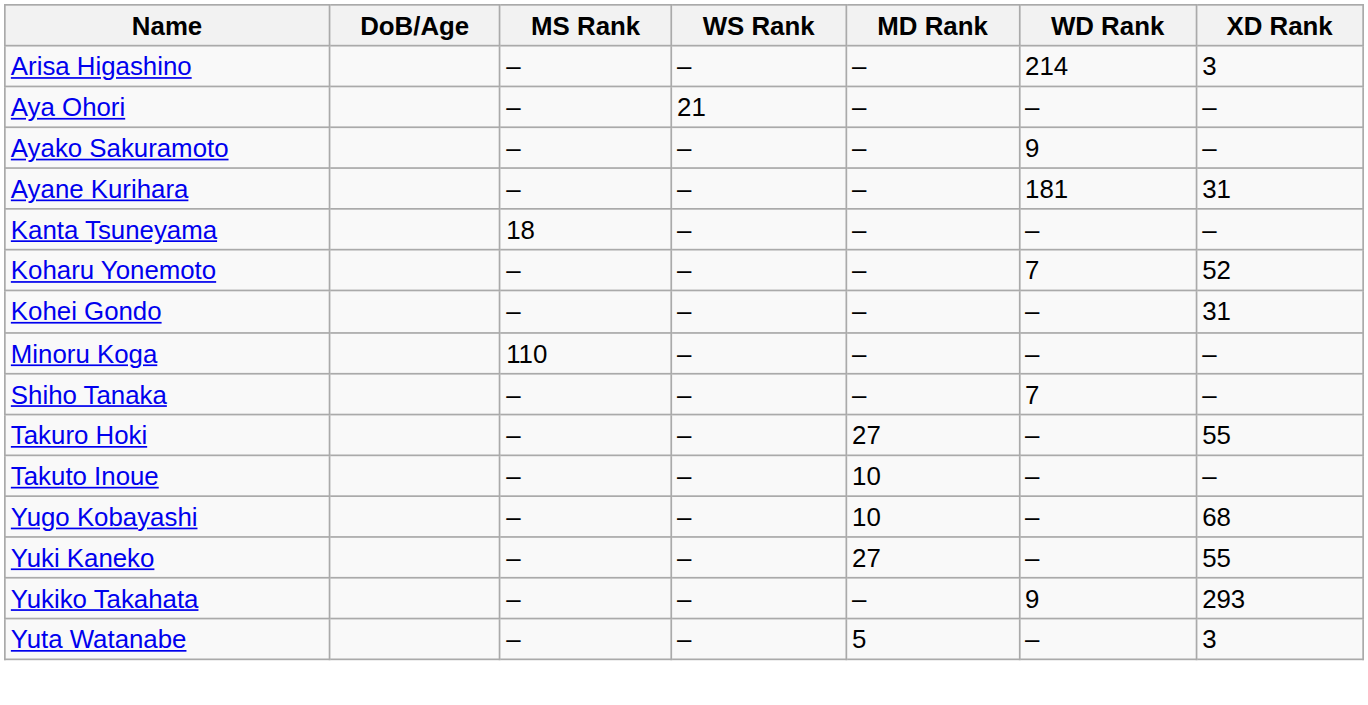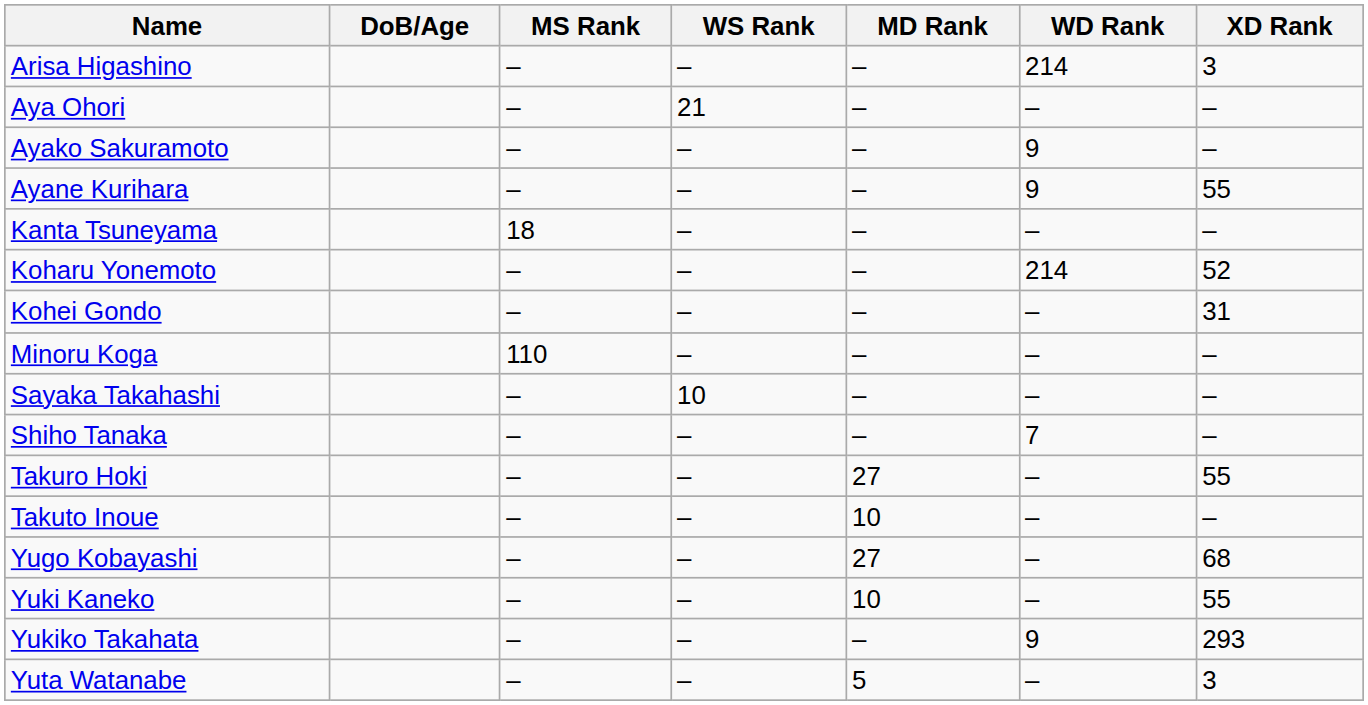Ayane Kurihara | WD Rank: 181 -> 9
Ayane Kurihara | XD Rank: 31 -> 55
Koharu Yonemoto | WD Rank: 7 -> 214
+ row: Sayaka Takahashi | – | 10 | – | – | –
Yugo Kobayashi | MD Rank: 10 -> 27
Yuki Kaneko | MD Rank: 27 -> 10
